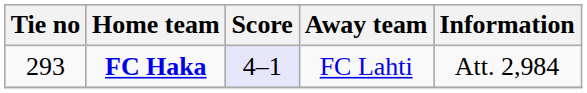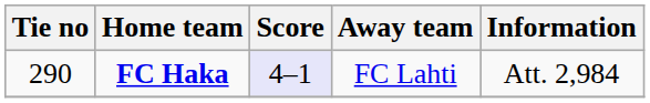FC Haka | Tie no: 293 -> 290
